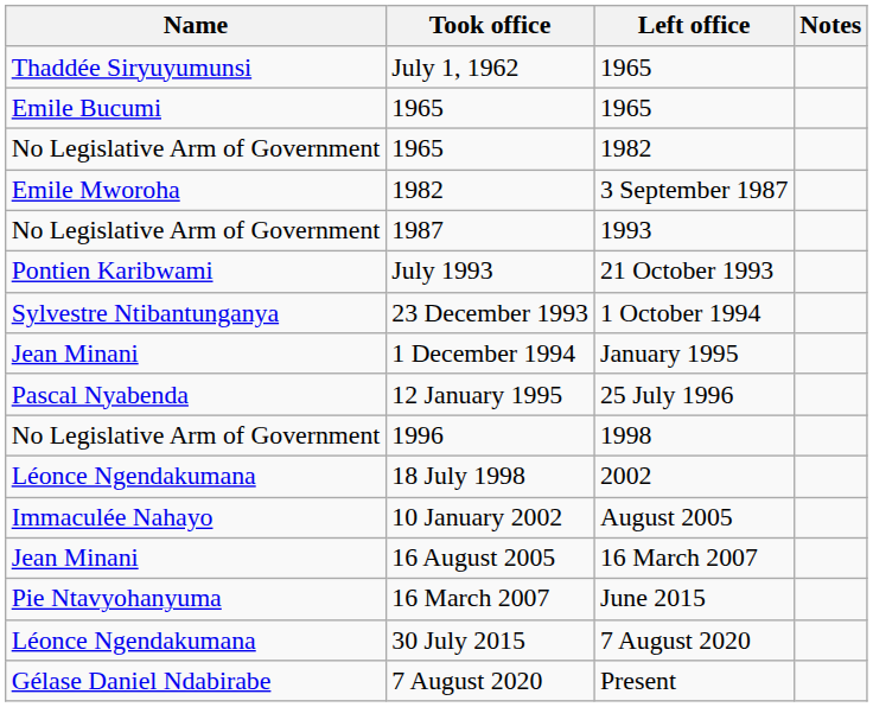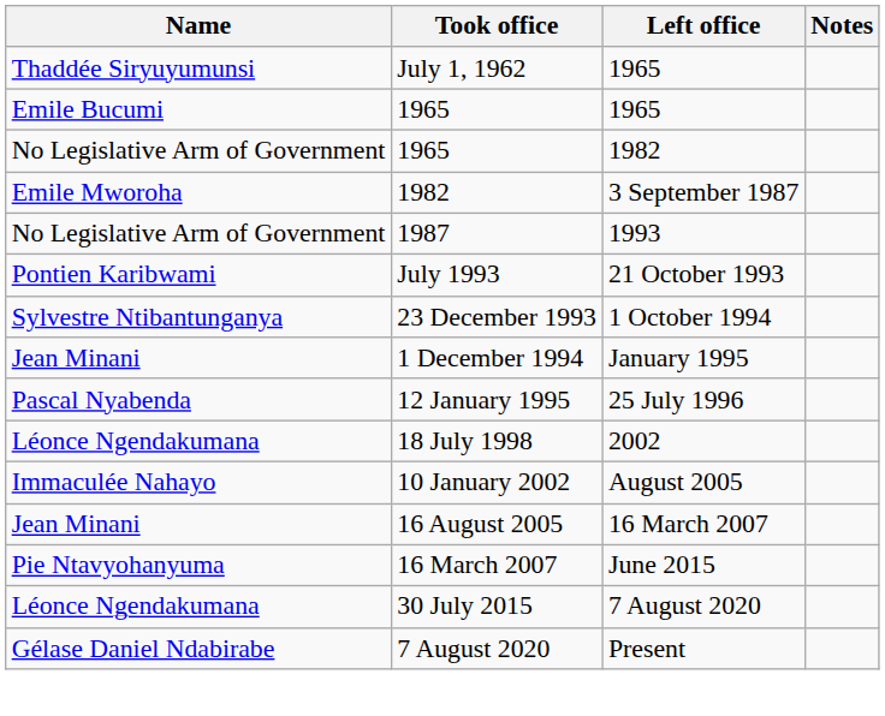- row: No Legislative Arm of Government | 1996 | 1998
